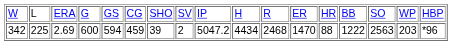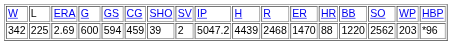342 | column 10: 4434 -> 4439
342 | column 14: 1222 -> 1220
342 | column 15: 2563 -> 2562
